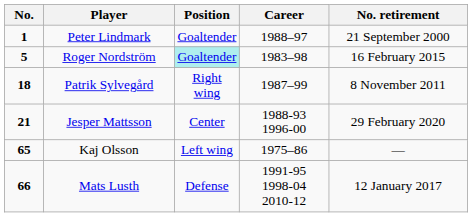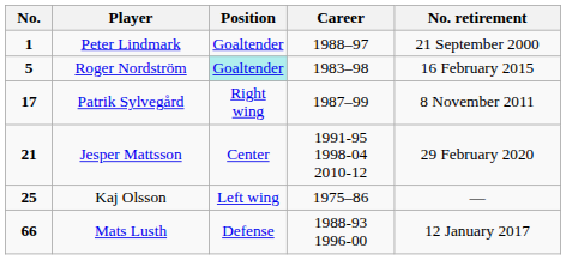Patrik Sylvegård | No.: 18 -> 17
Jesper Mattsson | Career: 1988-93 1996-00 -> 1991-95 1998-04 2010-12
Kaj Olsson | No.: 65 -> 25
Mats Lusth | Career: 1991-95 1998-04 2010-12 -> 1988-93 1996-00
